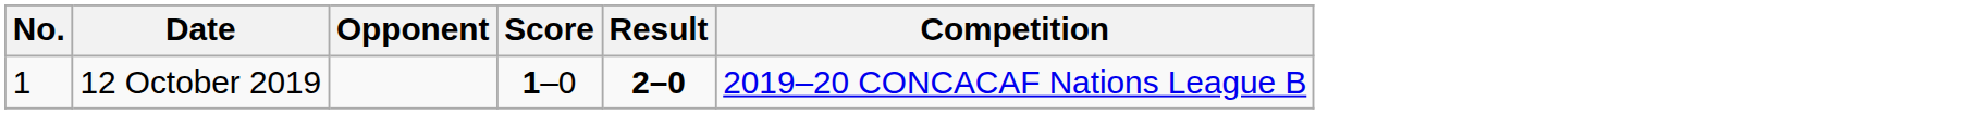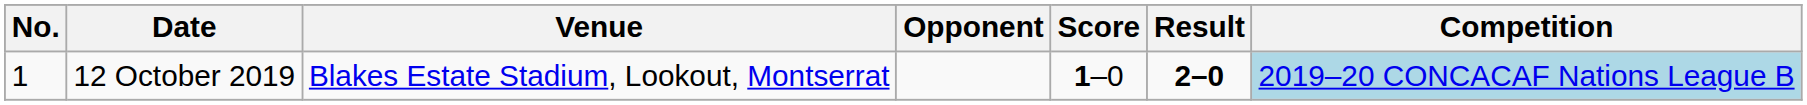+ column: Venue | Blakes Estate Stadium, Lookout, Montserrat
12 October 2019 | Competition: no background -> lightblue background
